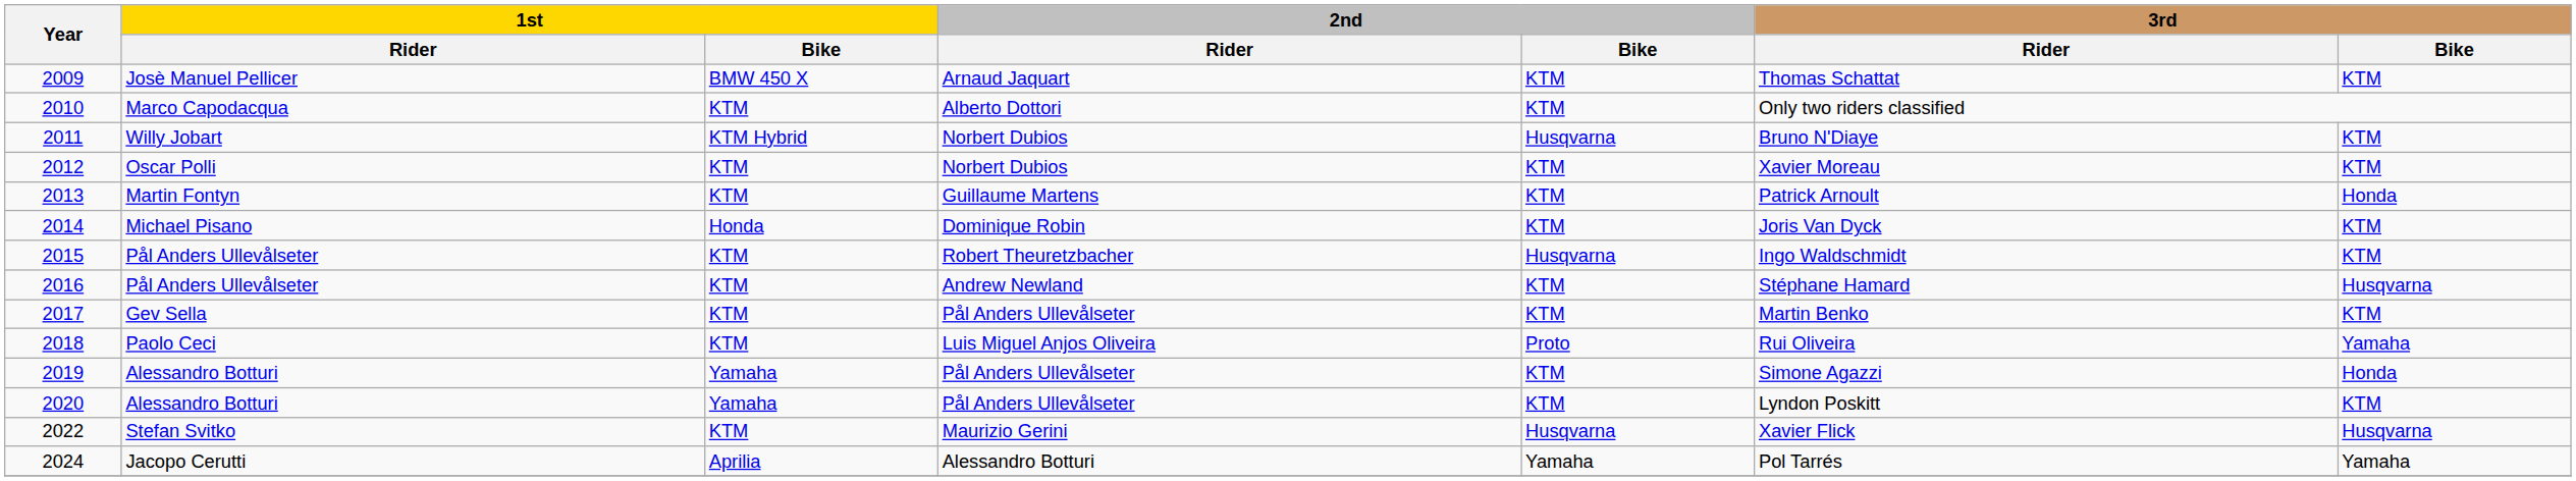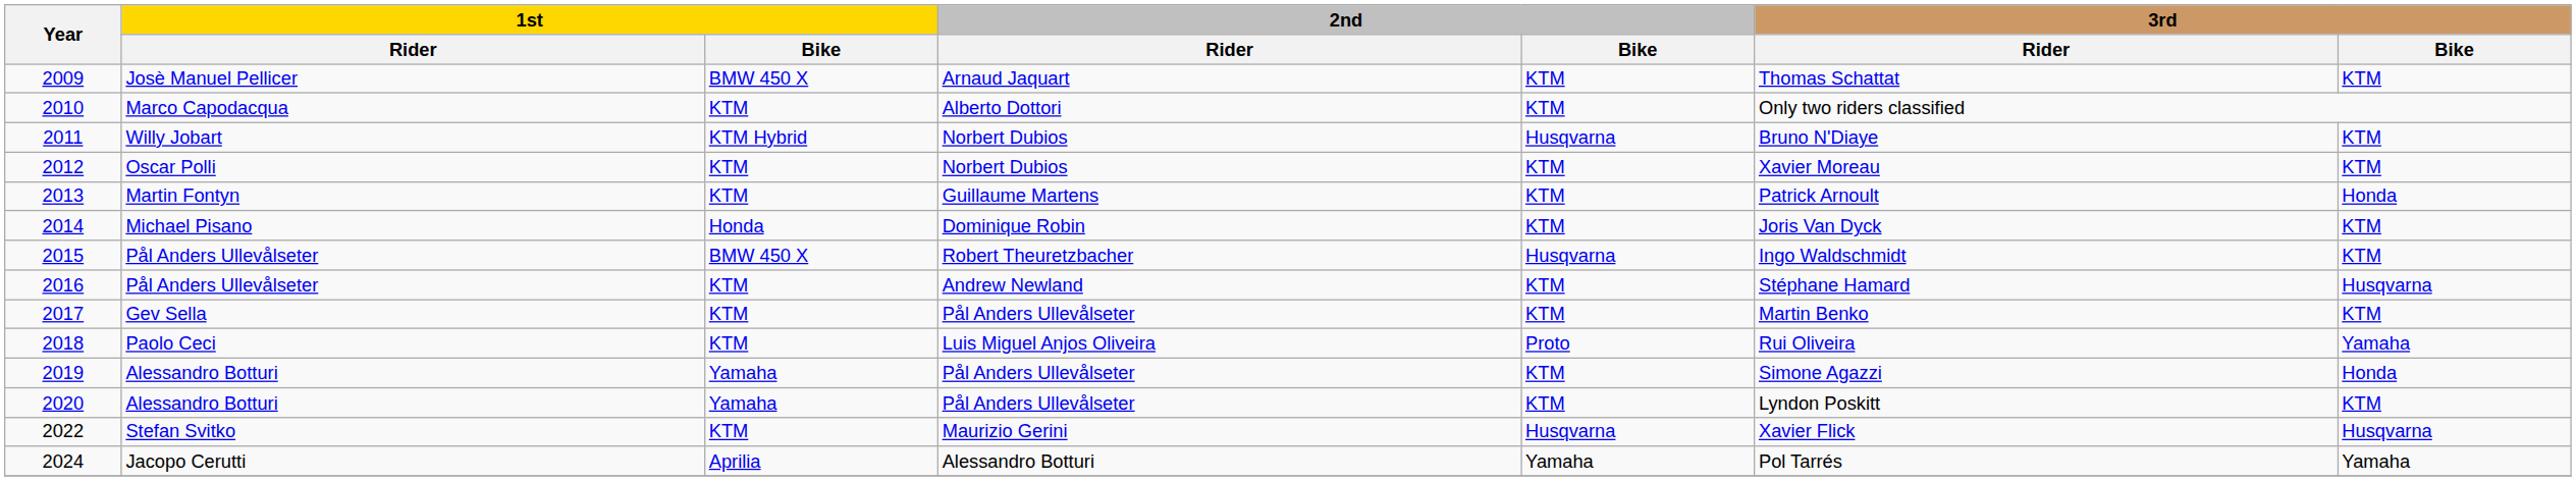2015 | 1st / Bike: KTM -> BMW 450 X
